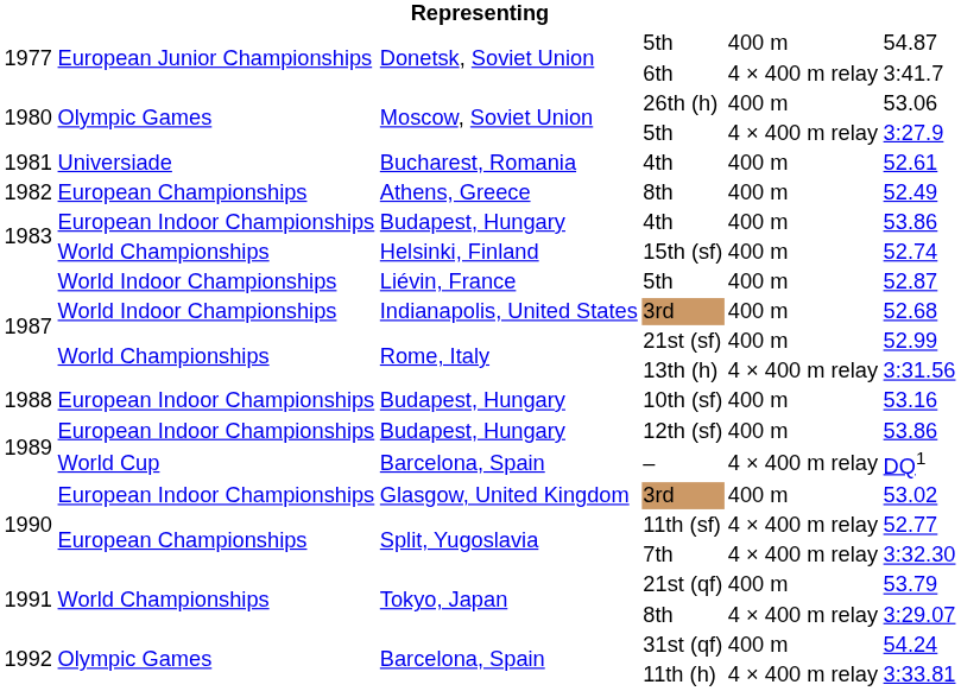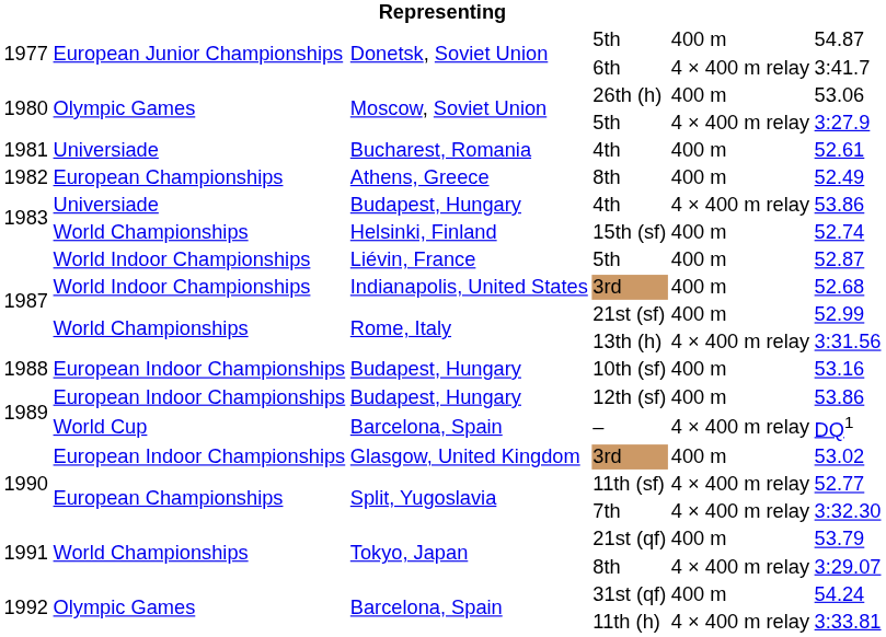Budapest, Hungary / 4th | column 2: European Indoor Championships -> Universiade
Budapest, Hungary / 4th | column 5: 400 m -> 4 × 400 m relay
